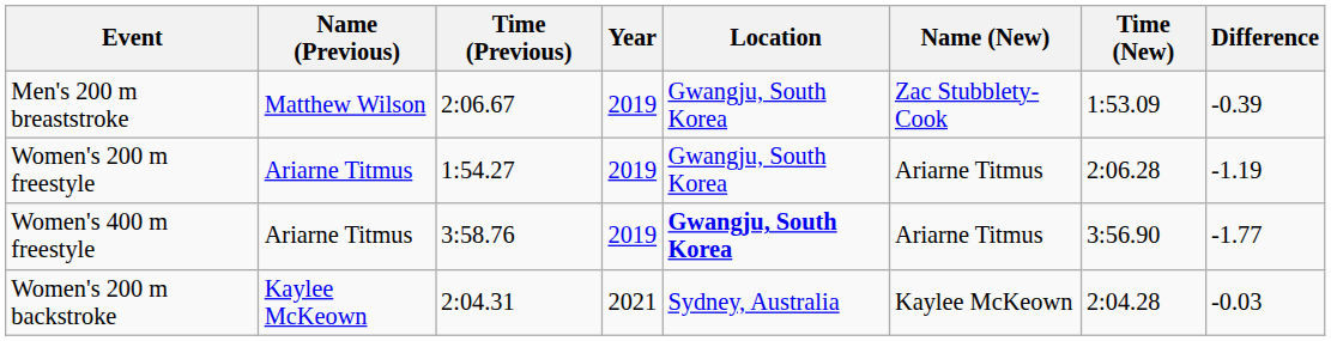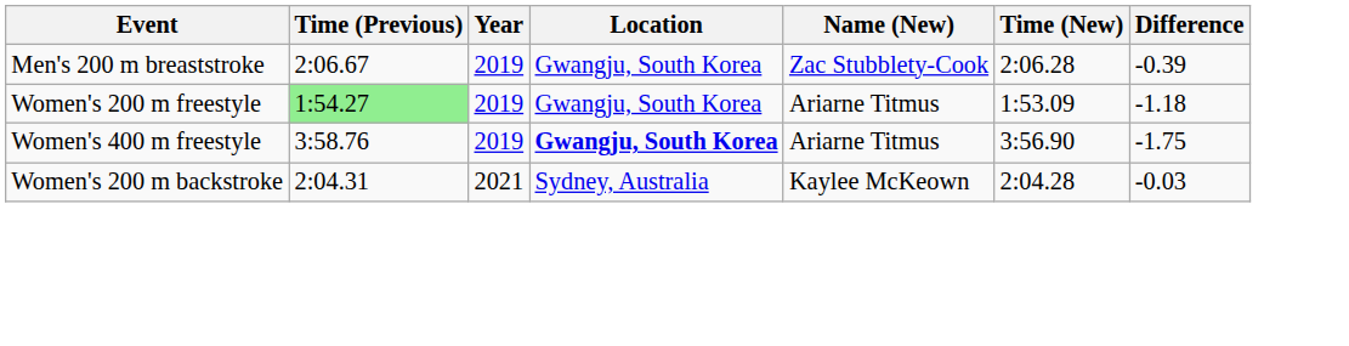- column: Name (Previous) | Matthew Wilson | Ariarne Titmus | Ariarne Titmus | Kaylee McKeown
Men's 200 m breaststroke | Time (New): 1:53.09 -> 2:06.28
Women's 200 m freestyle | Time (Previous): no background -> lightgreen background
Women's 200 m freestyle | Time (New): 2:06.28 -> 1:53.09
Women's 200 m freestyle | Difference: -1.19 -> -1.18
Women's 400 m freestyle | Difference: -1.77 -> -1.75
